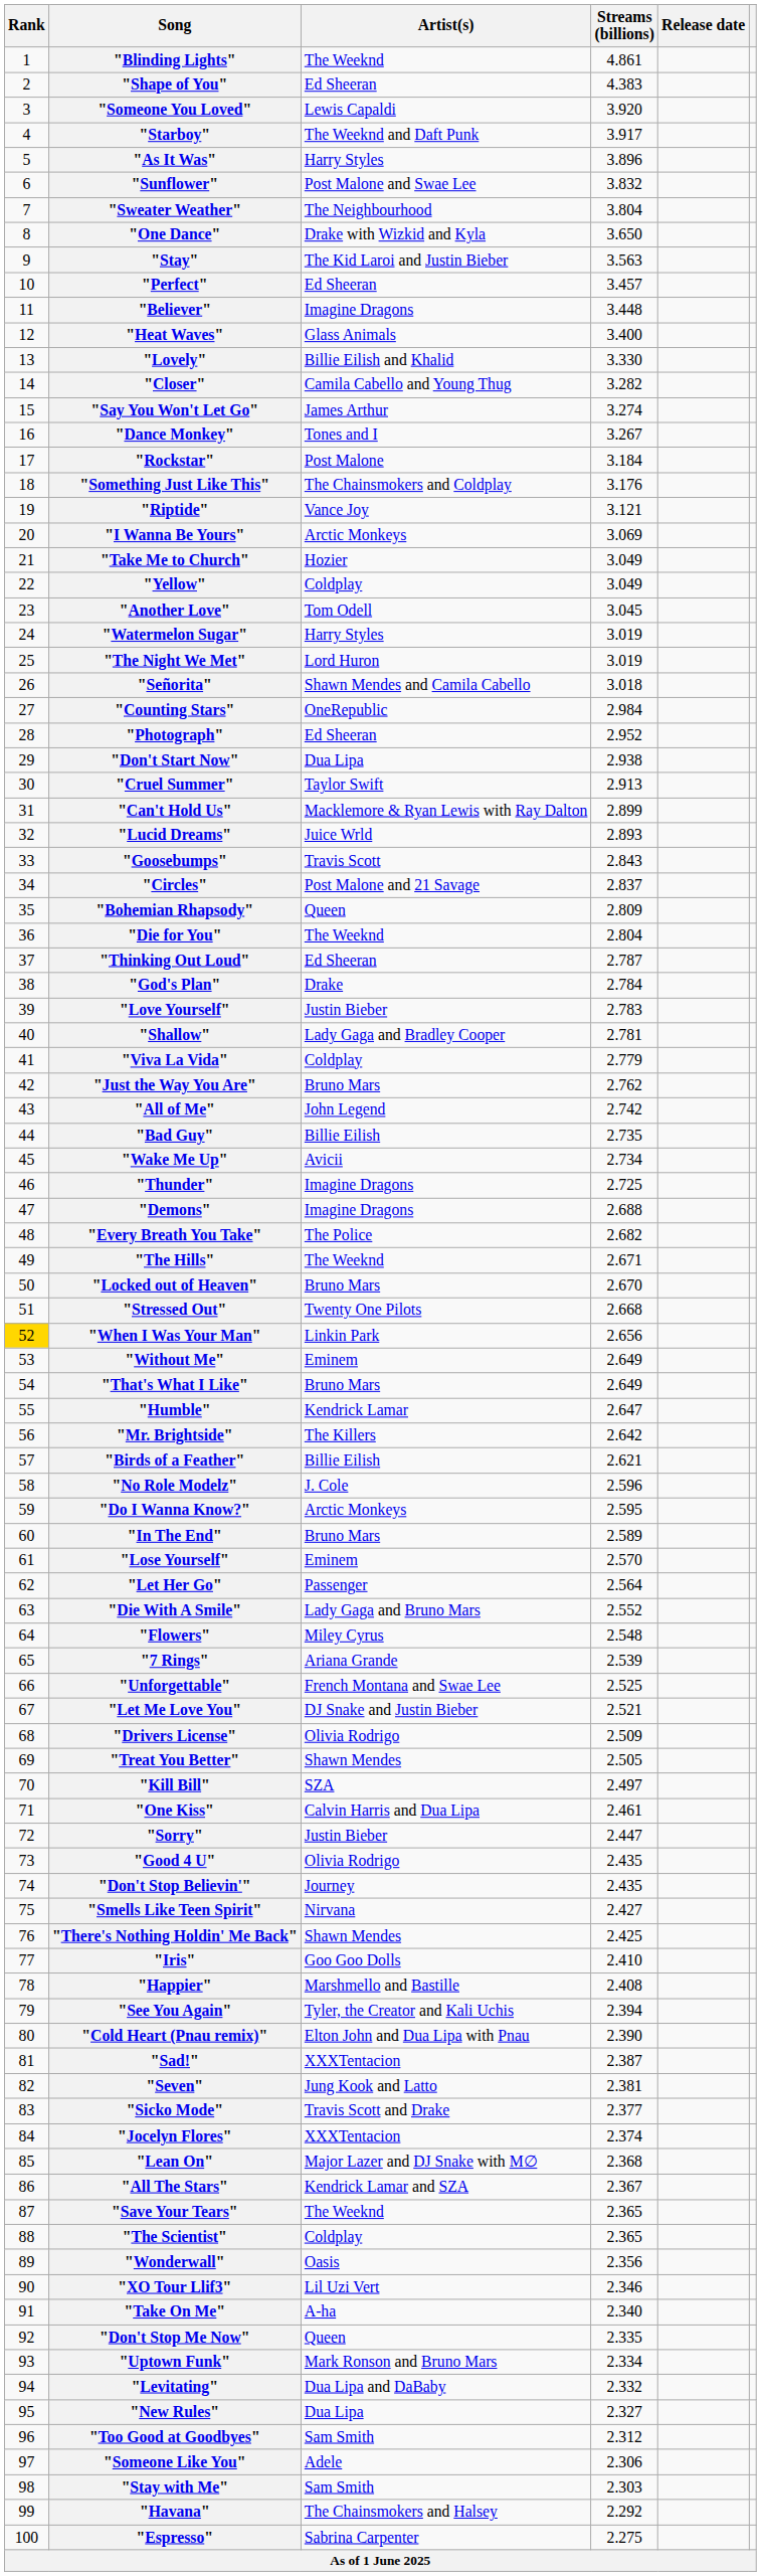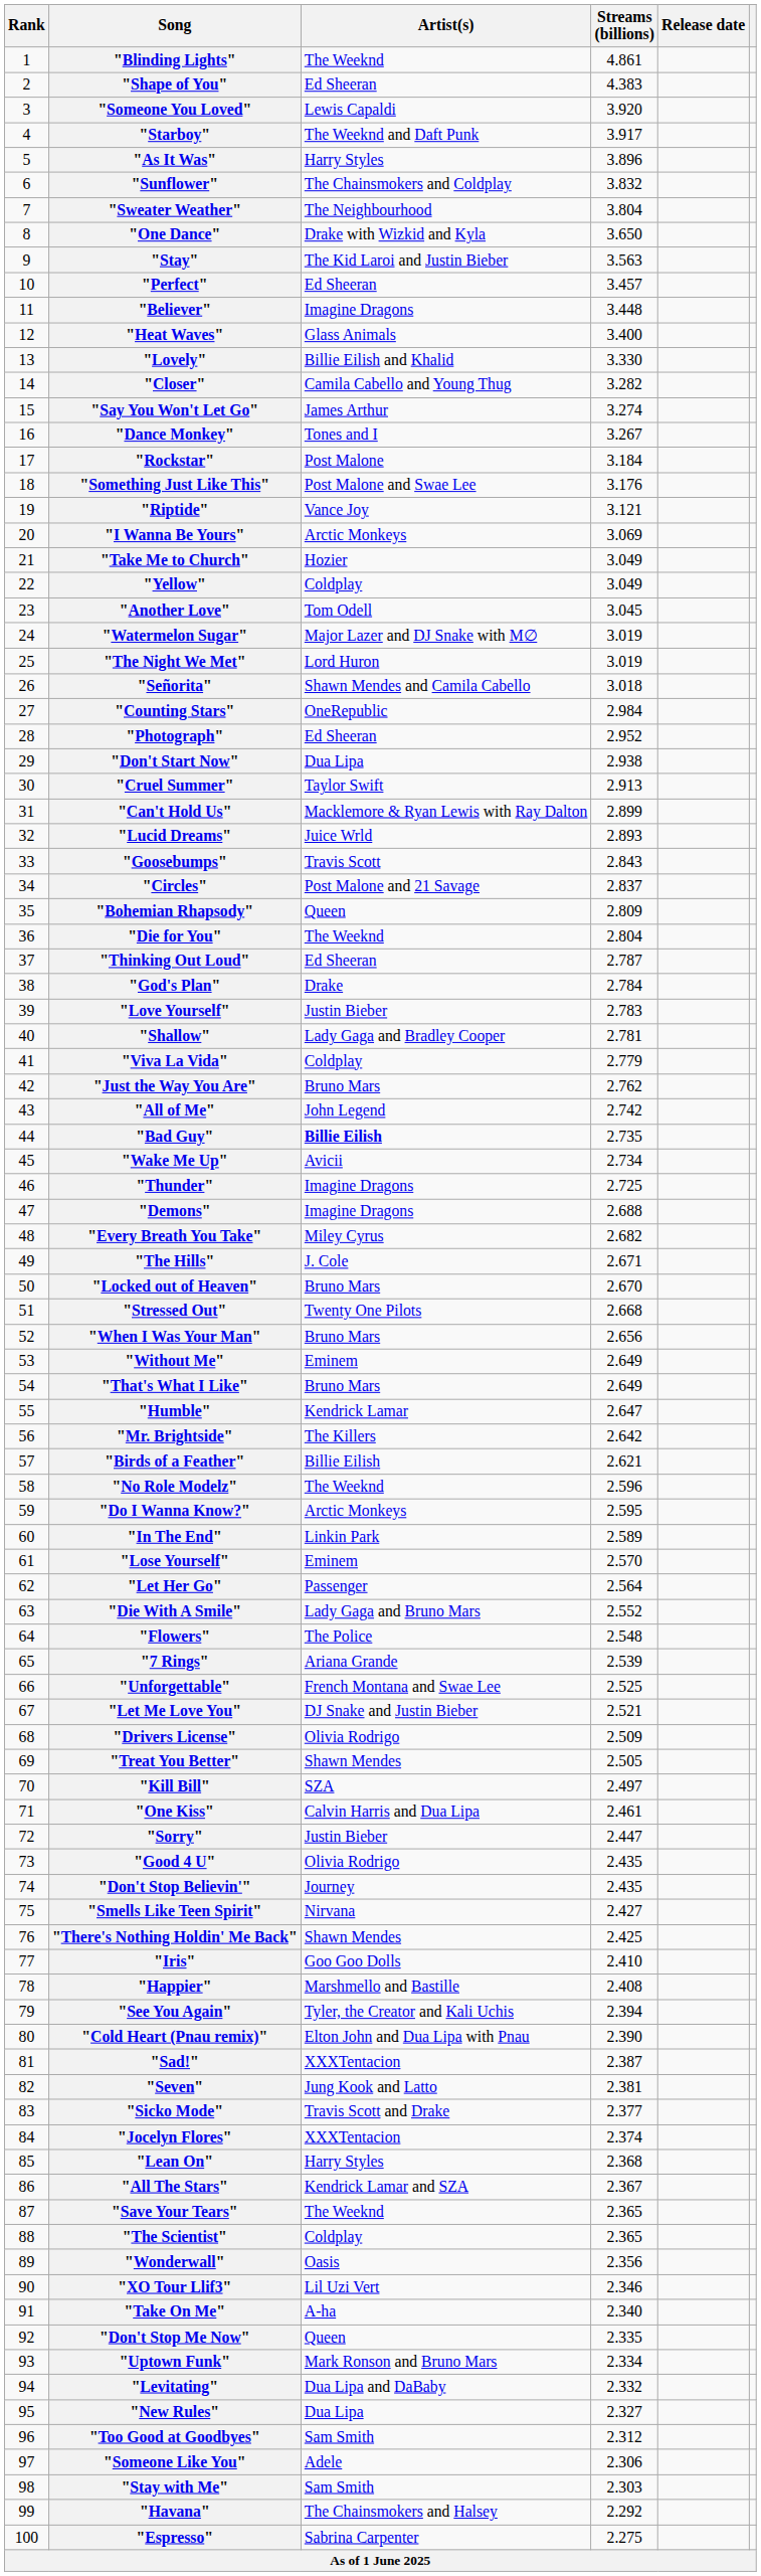"Sunflower" | Artist(s): Post Malone and Swae Lee -> The Chainsmokers and Coldplay
"Something Just Like This" | Artist(s): The Chainsmokers and Coldplay -> Post Malone and Swae Lee
"Watermelon Sugar" | Artist(s): Harry Styles -> Major Lazer and DJ Snake with M∅
"Bad Guy" | Artist(s): normal -> bold
"Every Breath You Take" | Artist(s): The Police -> Miley Cyrus
"The Hills" | Artist(s): The Weeknd -> J. Cole
"When I Was Your Man" | Rank: gold background -> no background
"When I Was Your Man" | Artist(s): Linkin Park -> Bruno Mars
"No Role Modelz" | Artist(s): J. Cole -> The Weeknd
"In The End" | Artist(s): Bruno Mars -> Linkin Park
"Flowers" | Artist(s): Miley Cyrus -> The Police
"Lean On" | Artist(s): Major Lazer and DJ Snake with M∅ -> Harry Styles
